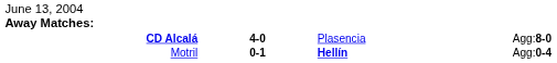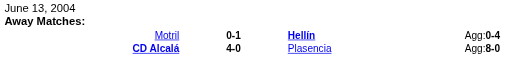rows swapped: CD Alcalá <-> Motril
